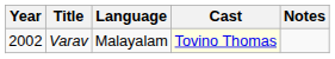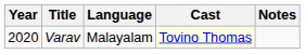Varav | Year: 2002 -> 2020
